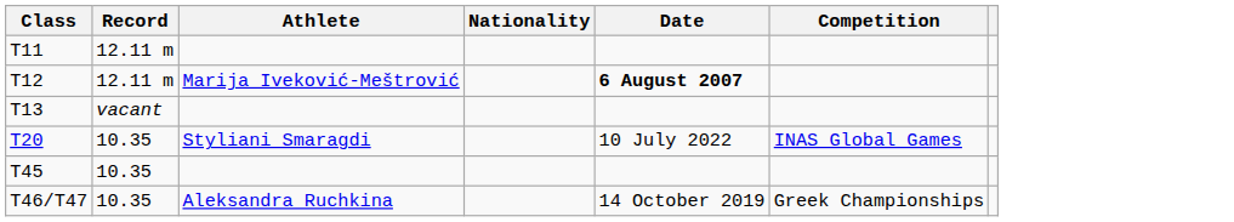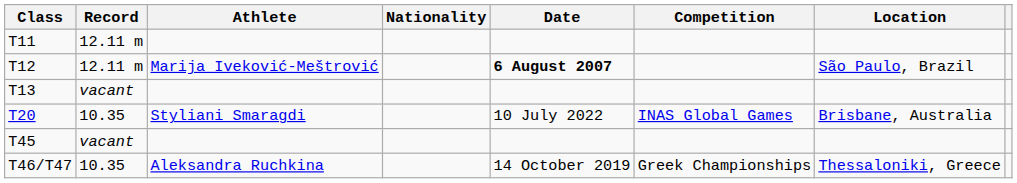+ column: Location | São Paulo, Brazil | Brisbane, Australia | Thessaloniki, Greece
T45 | Record: 10.35 -> vacant
